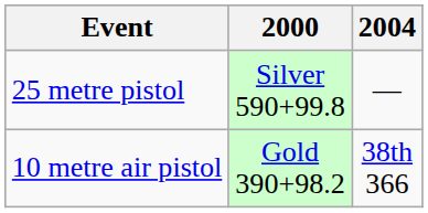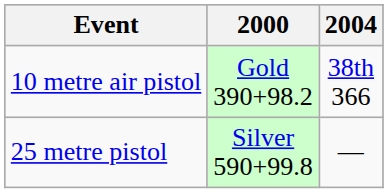rows swapped: 25 metre pistol <-> 10 metre air pistol
